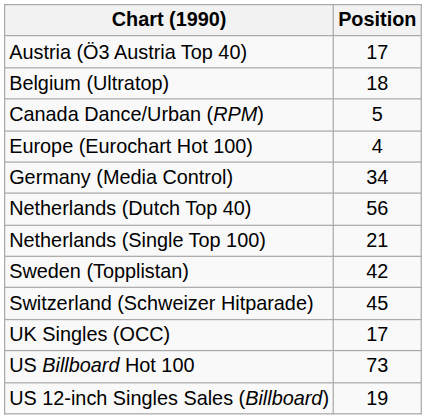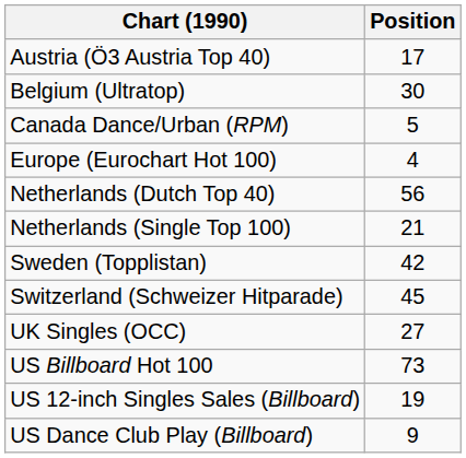Belgium (Ultratop) | Position: 18 -> 30
- row: Germany (Media Control) | 34
UK Singles (OCC) | Position: 17 -> 27
+ row: US Dance Club Play (Billboard) | 9
